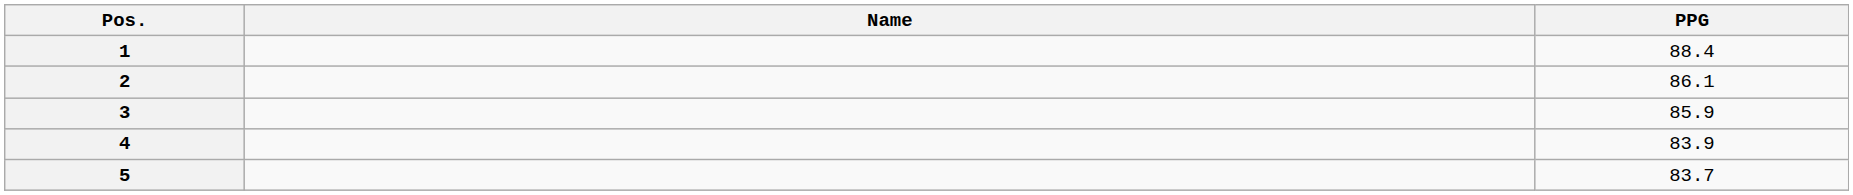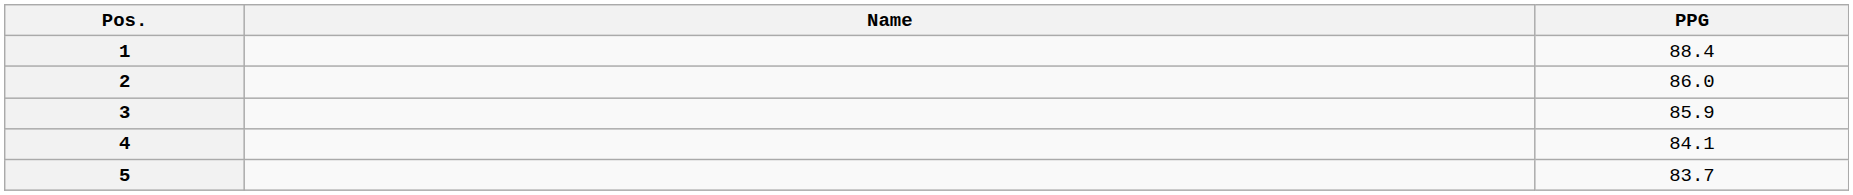2 | PPG: 86.1 -> 86.0
4 | PPG: 83.9 -> 84.1
